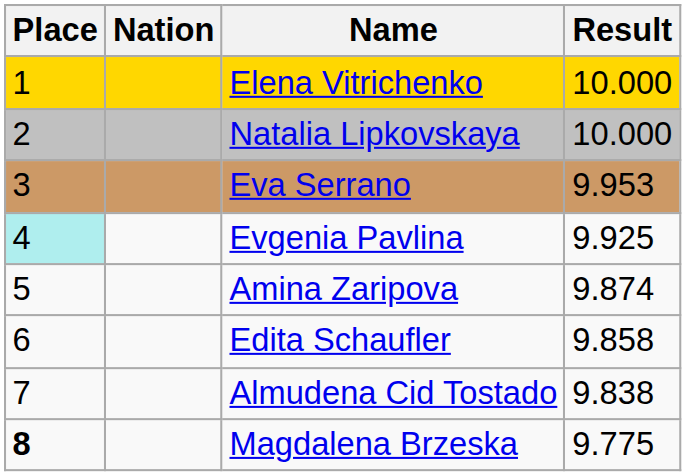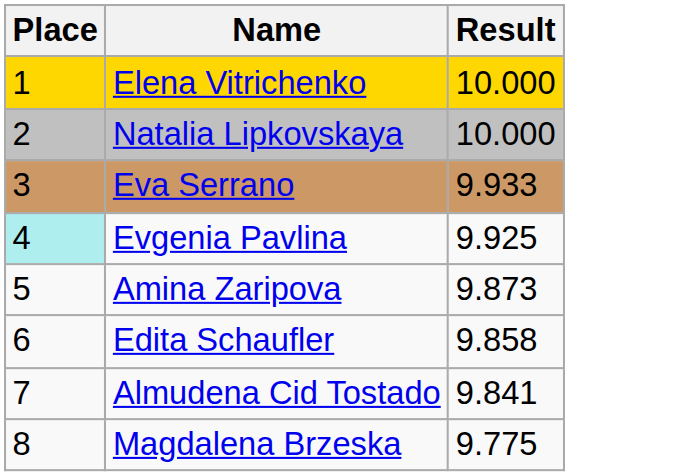- column: Nation
Eva Serrano | Result: 9.953 -> 9.933
Amina Zaripova | Result: 9.874 -> 9.873
Almudena Cid Tostado | Result: 9.838 -> 9.841
Magdalena Brzeska | Place: bold -> normal
